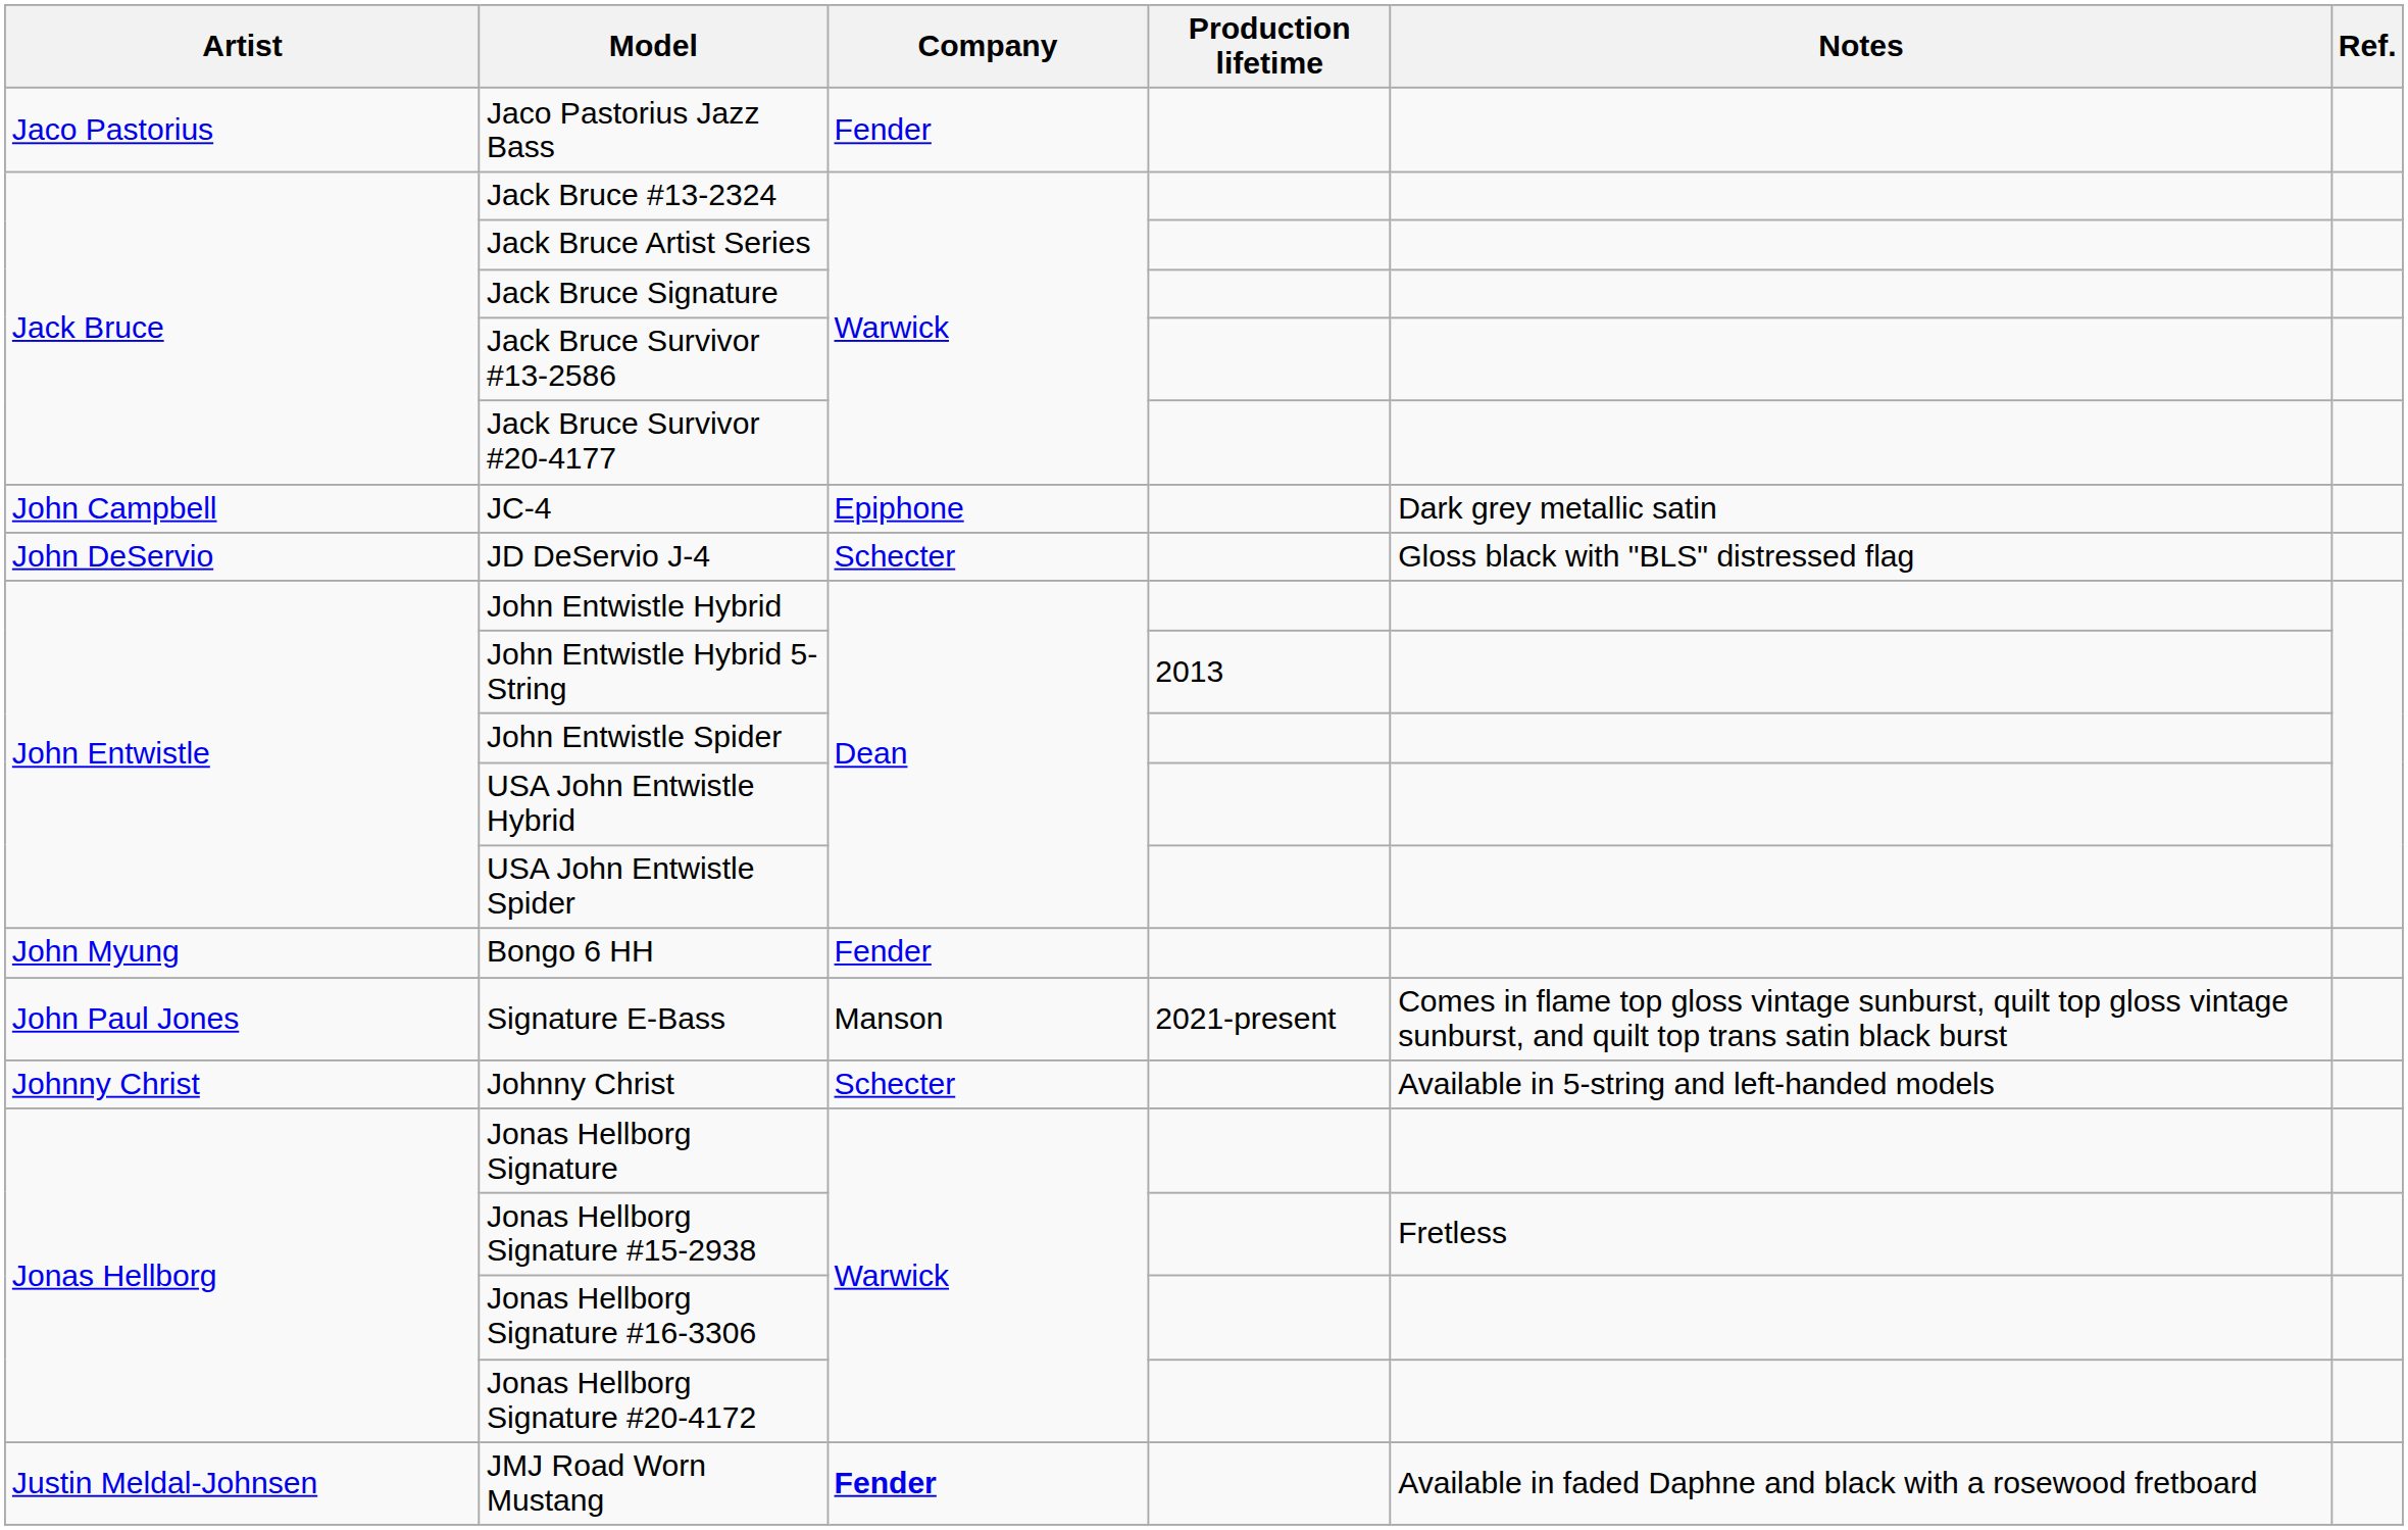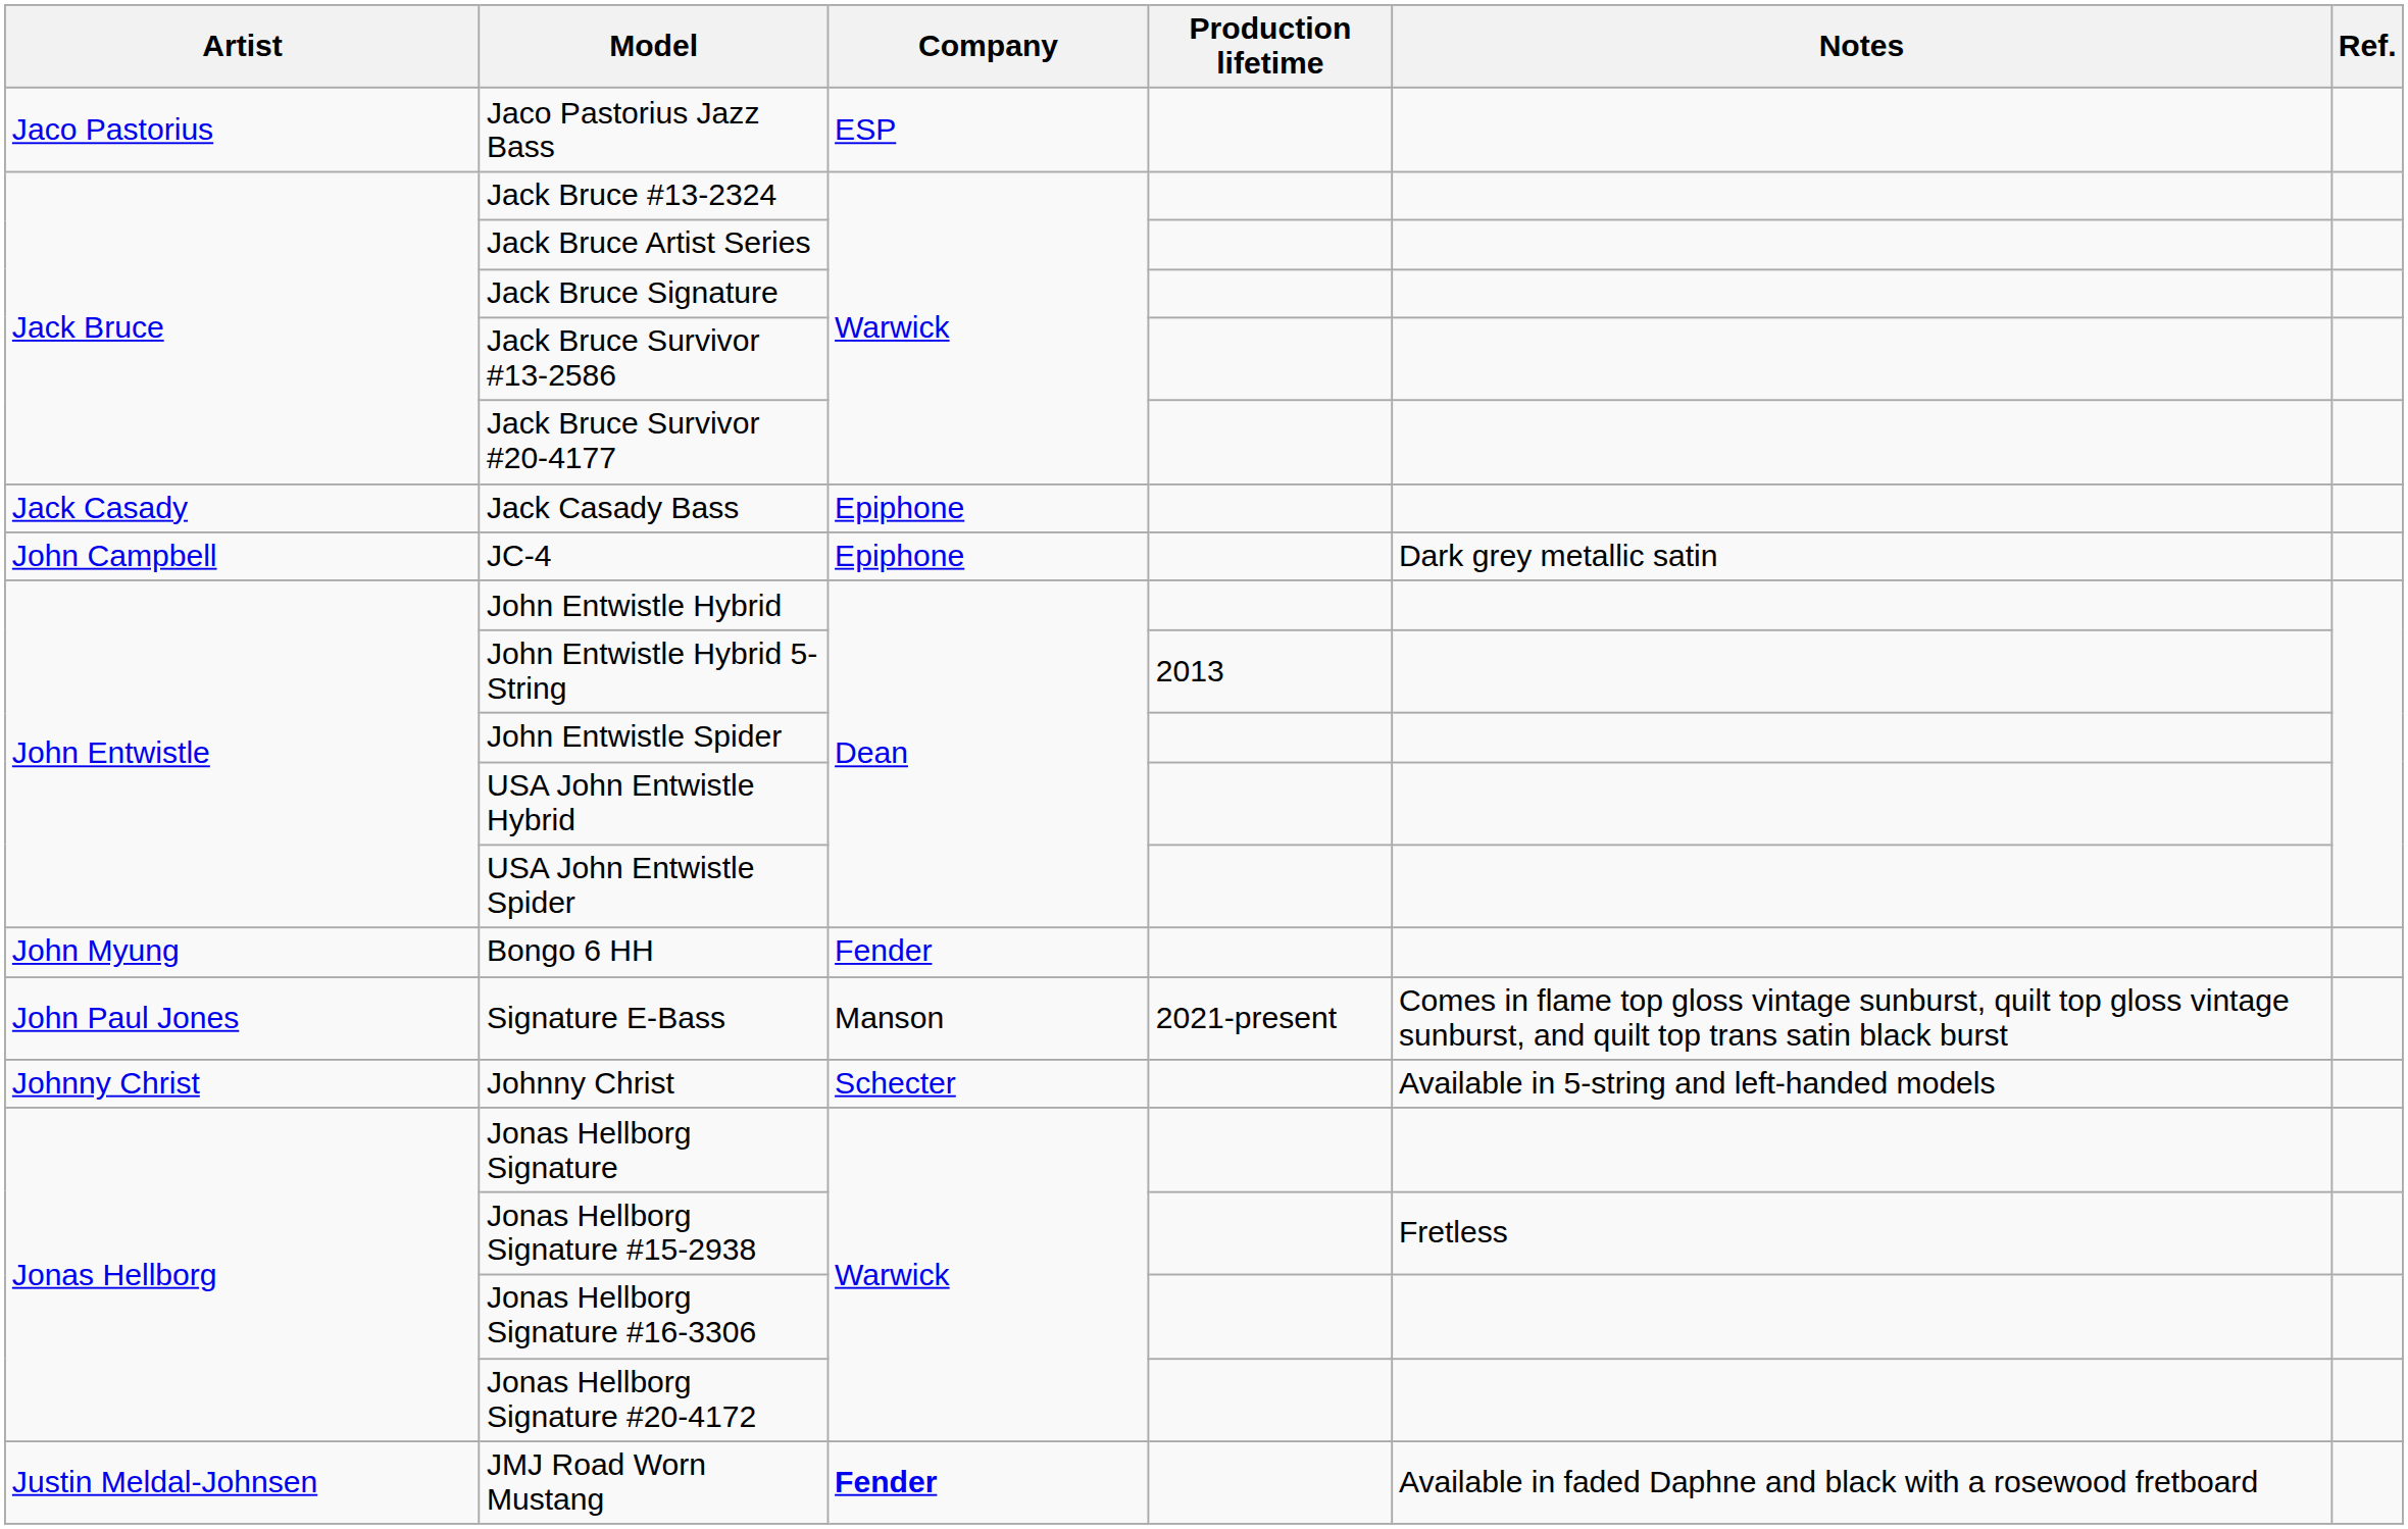Jaco Pastorius Jazz Bass | Company: Fender -> ESP
+ row: Jack Casady | Jack Casady Bass | Epiphone
- row: John DeServio | JD DeServio J-4 | Schecter | Gloss black with "BLS" distressed flag
